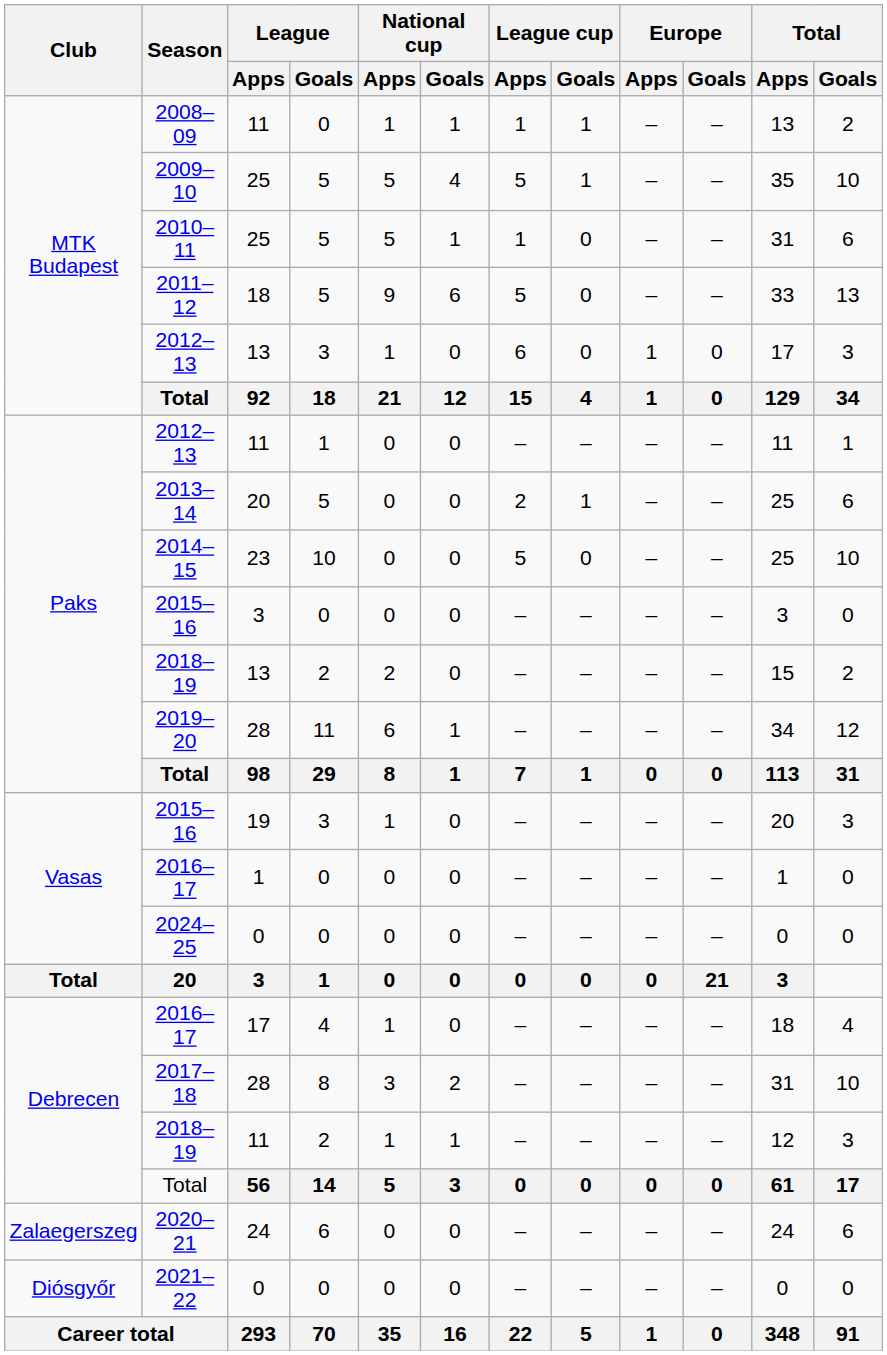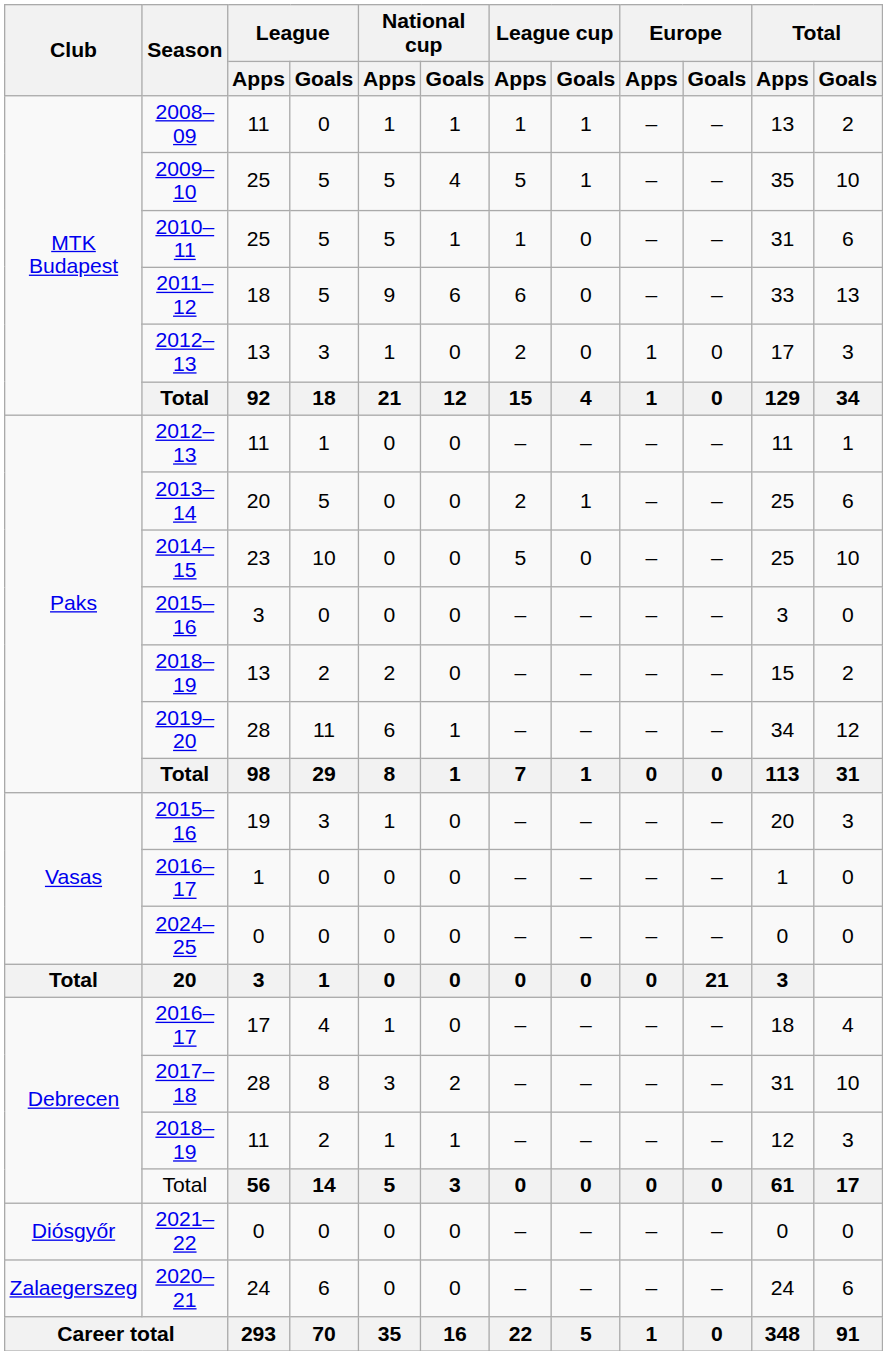2011–12 | League cup / Apps: 5 -> 6
2012–13 / 13 | League cup / Apps: 6 -> 2
rows swapped: 2020–21 <-> 2021–22
